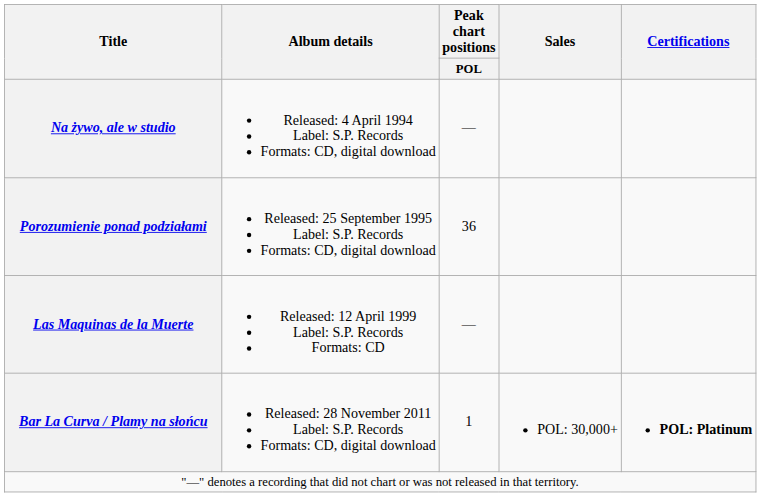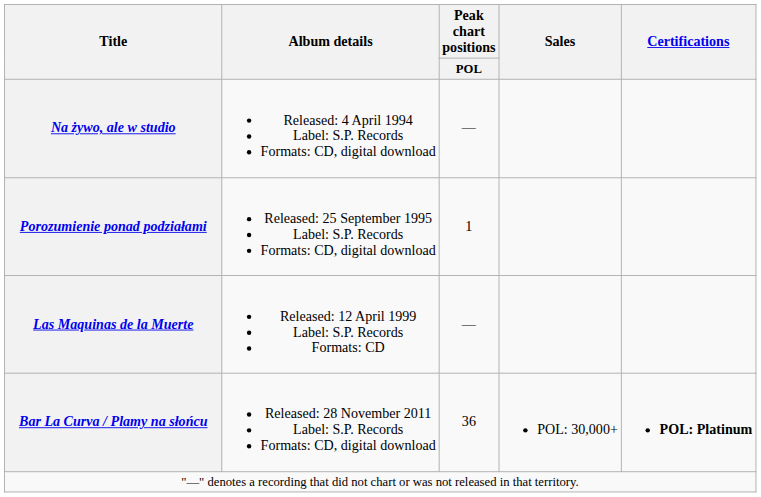Porozumienie ponad podziałami | Peak chart positions / POL: 36 -> 1
Bar La Curva / Plamy na słońcu | Peak chart positions / POL: 1 -> 36
